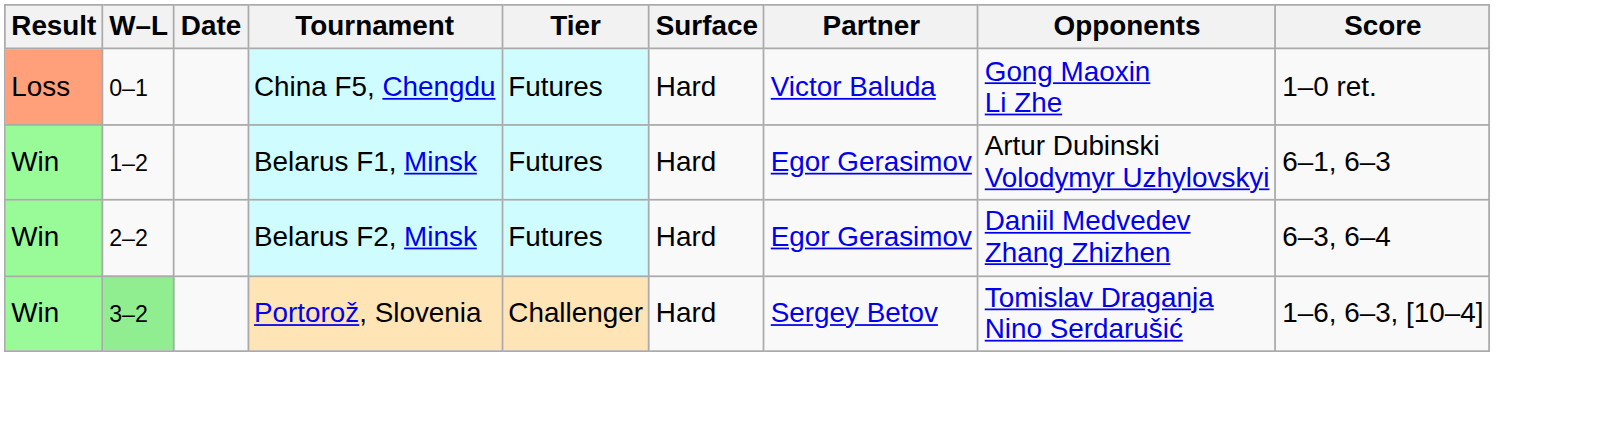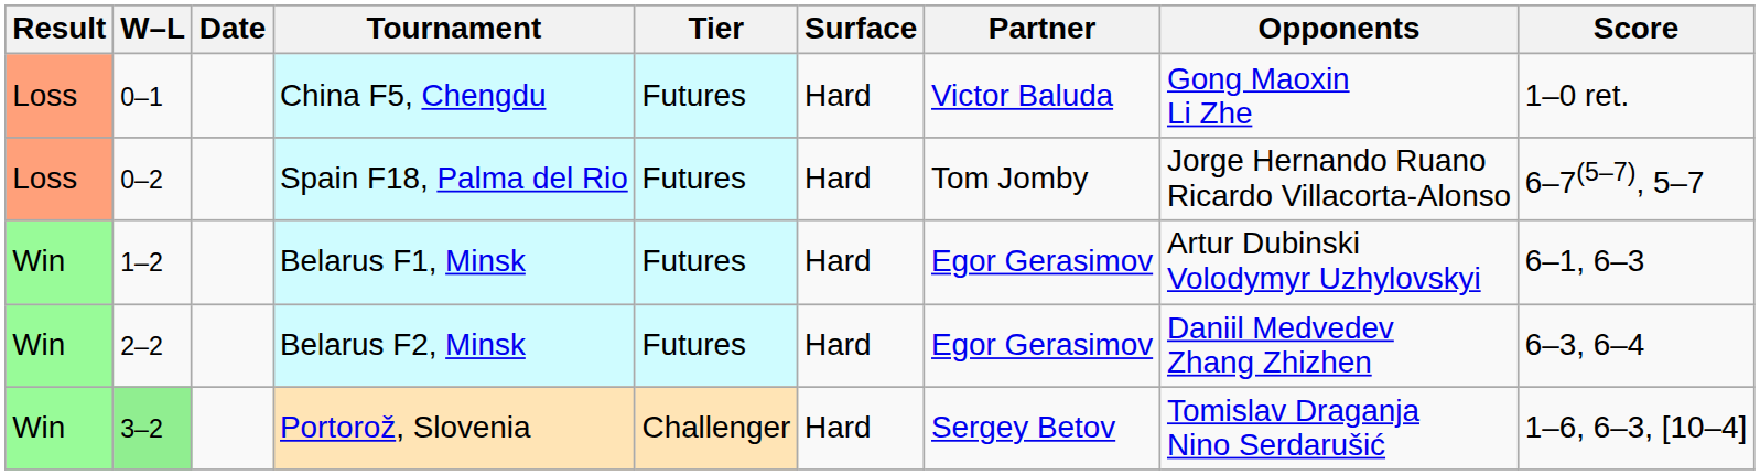+ row: Loss | 0–2 | Spain F18, Palma del Rio | Futures | Hard | Tom Jomby | Jorge Hernando Ruano Ricardo Villacorta-Alonso | 6–7(5–7), 5–7
